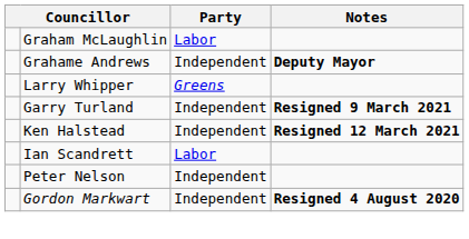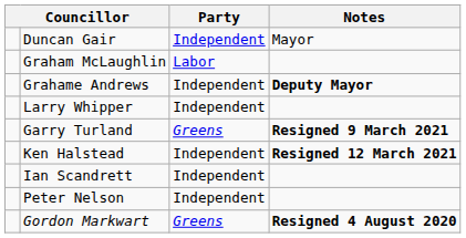+ row: Duncan Gair | Independent | Mayor
Larry Whipper | Party: Greens -> Independent
Garry Turland | Party: Independent -> Greens
Ian Scandrett | Party: Labor -> Independent
Gordon Markwart | Party: Independent -> Greens
